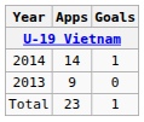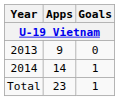rows swapped: 2013 <-> 2014
